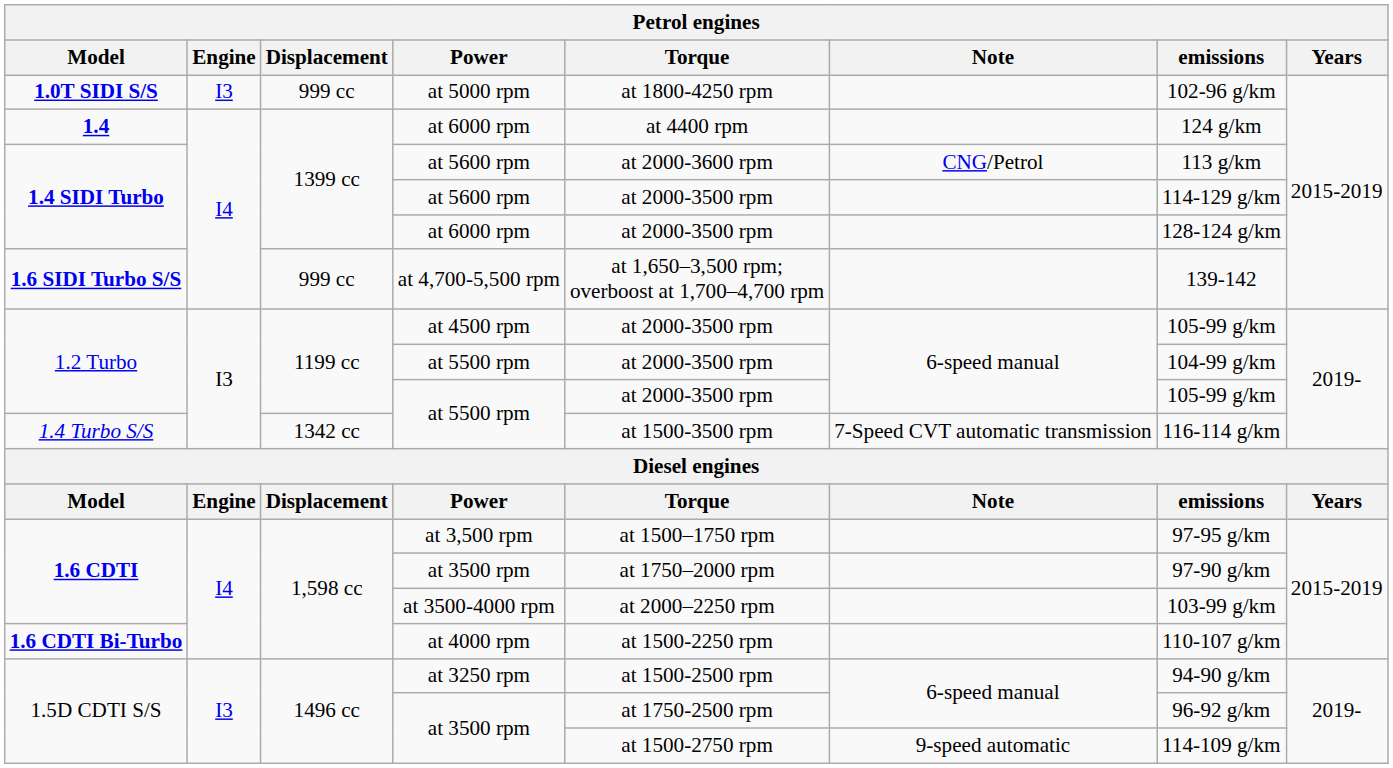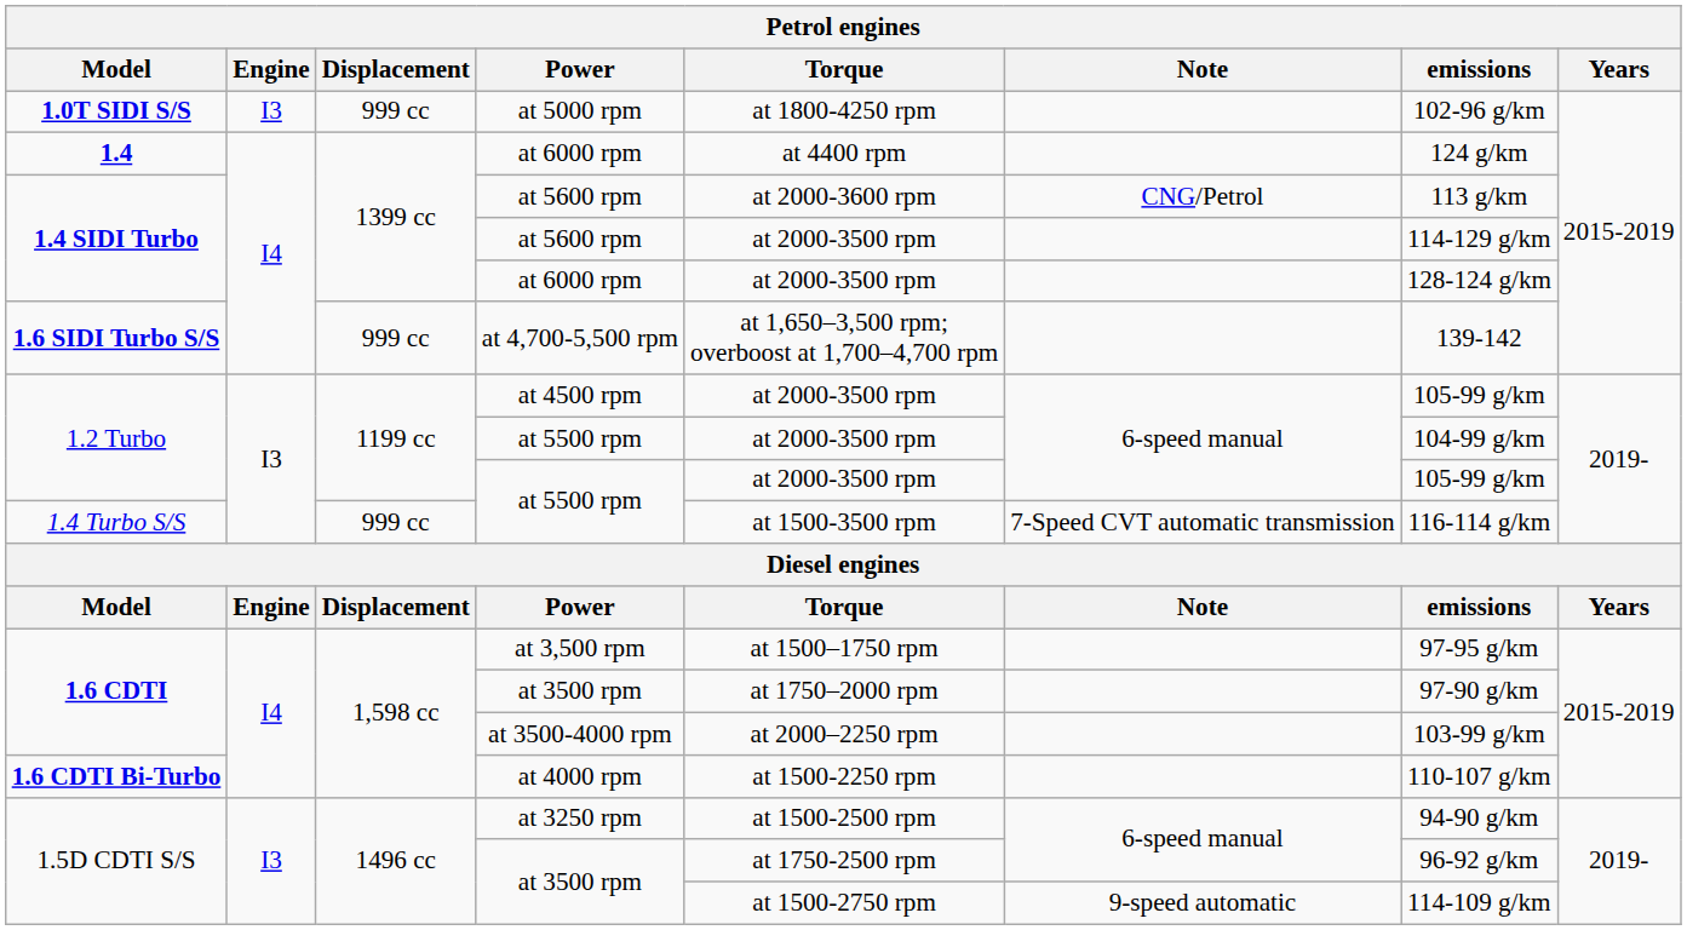1.4 Turbo S/S / at 5500 rpm | Displacement: 1342 cc -> 999 cc
